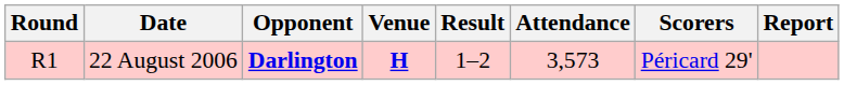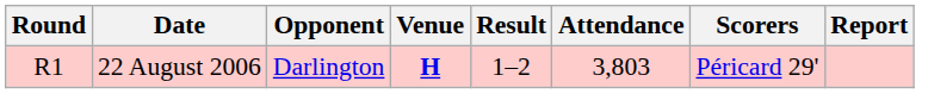22 August 2006 | Opponent: bold -> normal
22 August 2006 | Attendance: 3,573 -> 3,803
